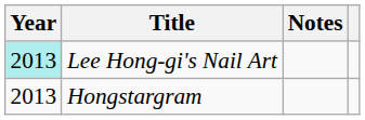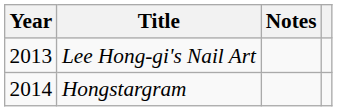Lee Hong-gi's Nail Art | Year: paleturquoise background -> no background
Hongstargram | Year: 2013 -> 2014
